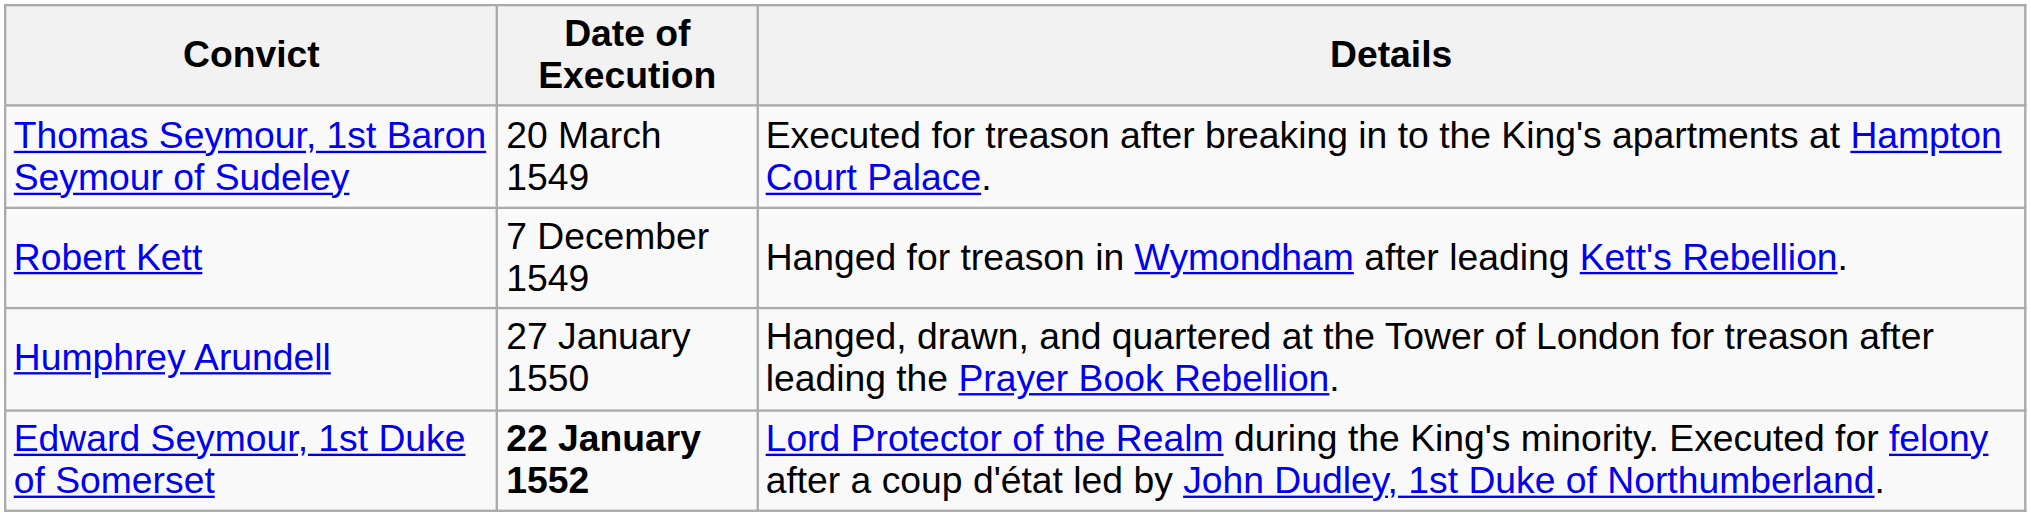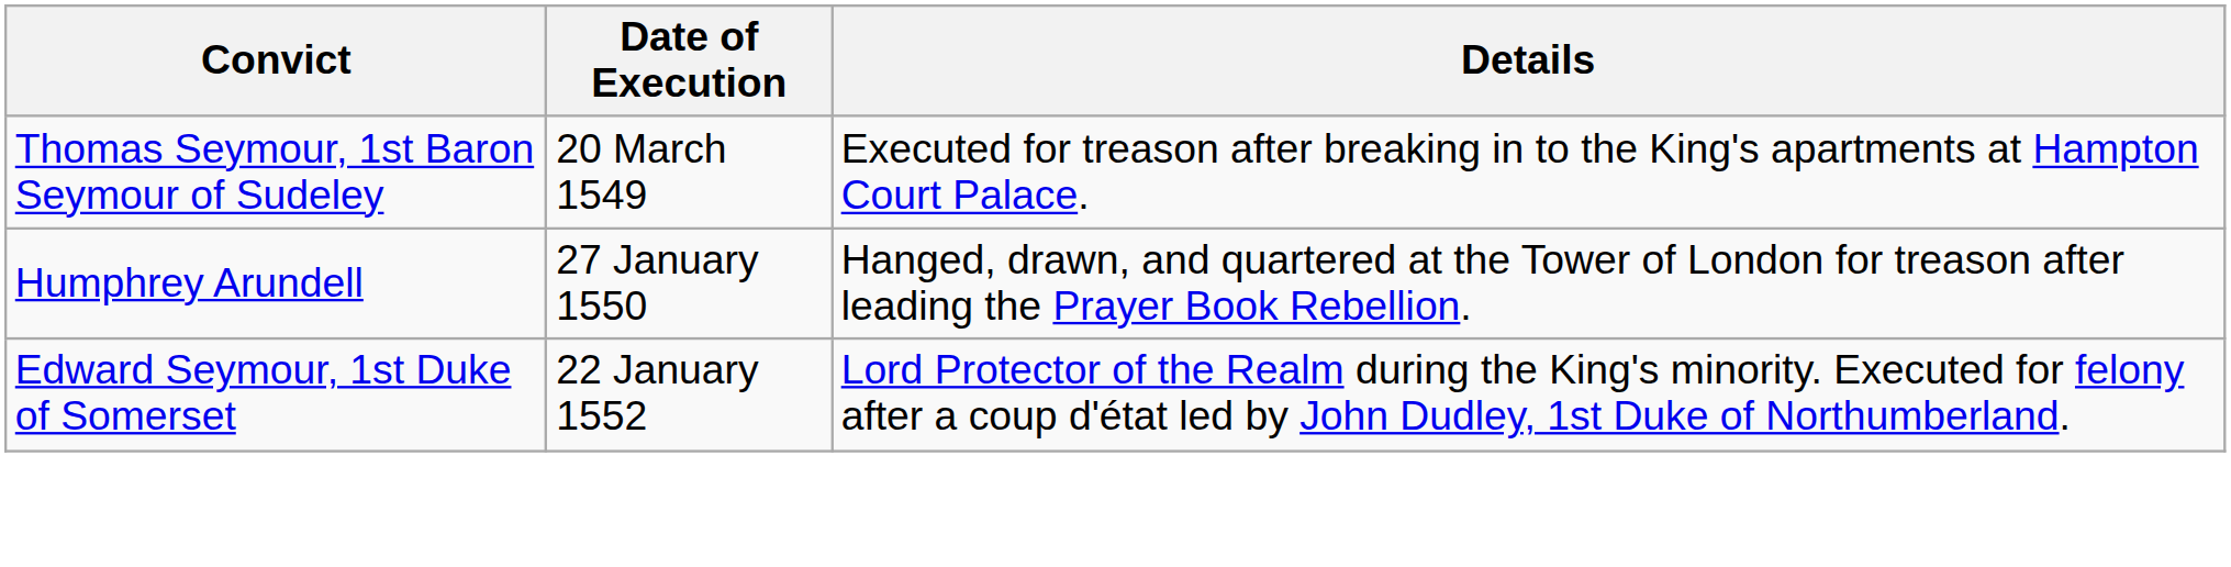- row: Robert Kett | 7 December 1549 | Hanged for treason in Wymondham after leading Kett's Rebellion.
Edward Seymour, 1st Duke of Somerset | Date of Execution: bold -> normal
